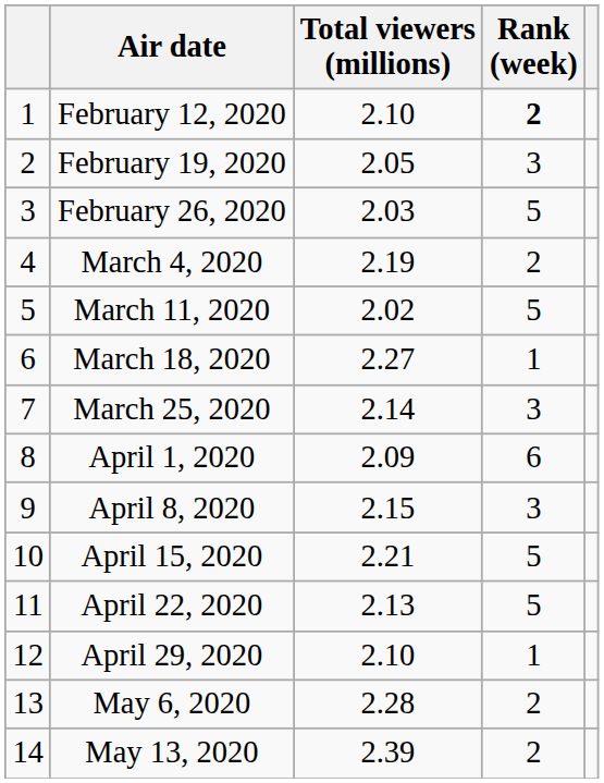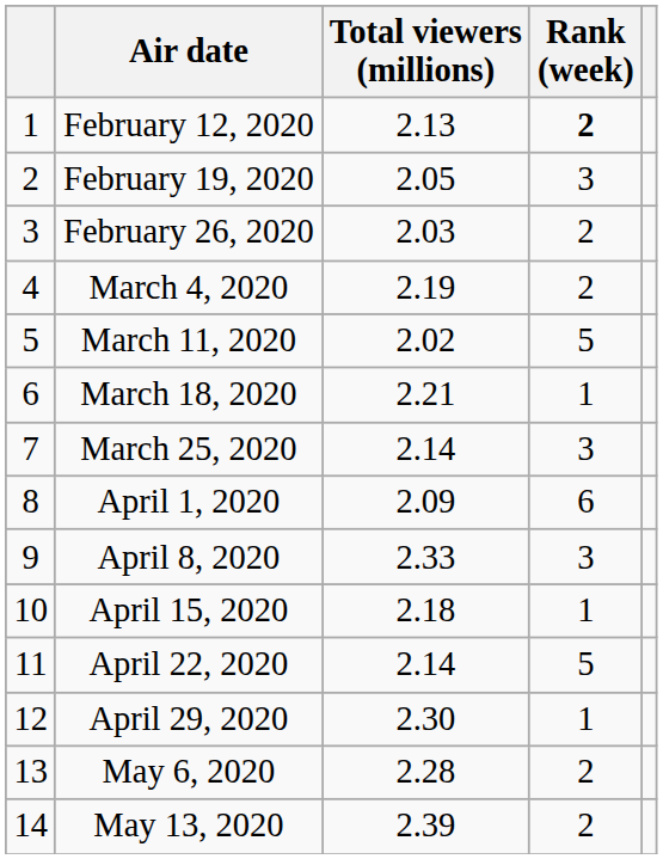February 12, 2020 | Total viewers (millions): 2.10 -> 2.13
February 26, 2020 | Rank (week): 5 -> 2
March 18, 2020 | Total viewers (millions): 2.27 -> 2.21
April 8, 2020 | Total viewers (millions): 2.15 -> 2.33
April 15, 2020 | Total viewers (millions): 2.21 -> 2.18
April 15, 2020 | Rank (week): 5 -> 1
April 22, 2020 | Total viewers (millions): 2.13 -> 2.14
April 29, 2020 | Total viewers (millions): 2.10 -> 2.30
